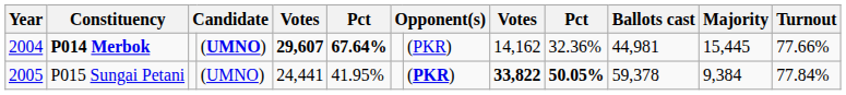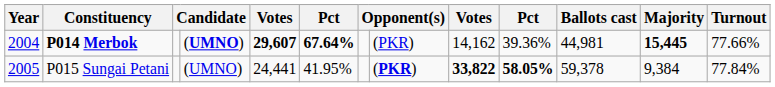P014 Merbok | column 10: 32.36% -> 39.36%
P014 Merbok | Majority: normal -> bold
P015 Sungai Petani | column 10: 50.05% -> 58.05%
